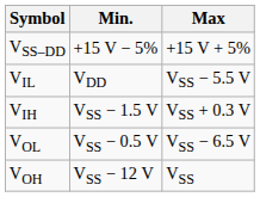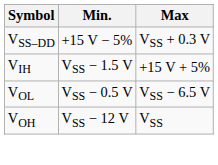VSS–DD | Max: +15 V + 5% -> VSS + 0.3 V
- row: VIL | VDD | VSS − 5.5 V
VIH | Max: VSS + 0.3 V -> +15 V + 5%
